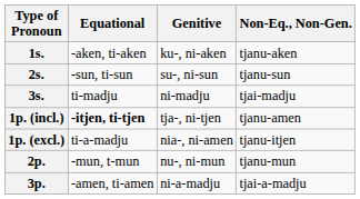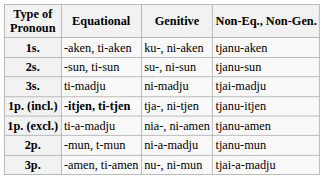1p. (incl.) | Non-Eq., Non-Gen.: tjanu-amen -> tjanu-itjen
1p. (excl.) | Non-Eq., Non-Gen.: tjanu-itjen -> tjanu-amen
2p. | Genitive: nu-, ni-mun -> ni-a-madju
3p. | Genitive: ni-a-madju -> nu-, ni-mun
